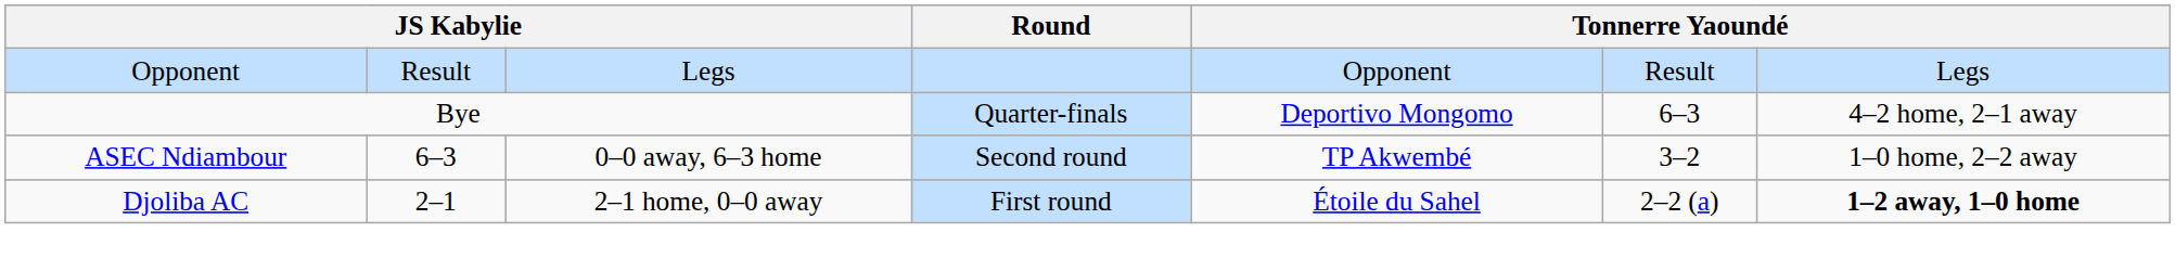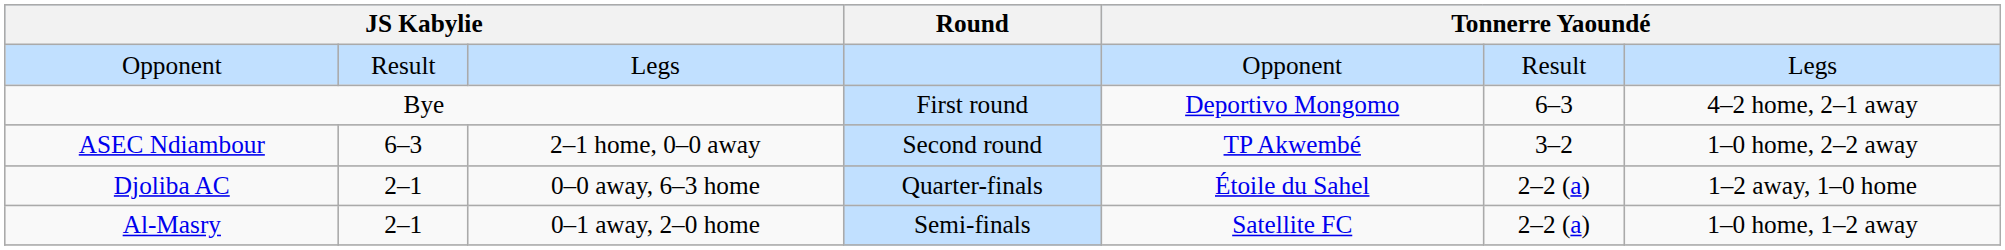Bye | Round: Quarter-finals -> First round
ASEC Ndiambour | column 3: 0–0 away, 6–3 home -> 2–1 home, 0–0 away
Djoliba AC | column 3: 2–1 home, 0–0 away -> 0–0 away, 6–3 home
Djoliba AC | Round: First round -> Quarter-finals
Djoliba AC | column 7: bold -> normal
+ row: Al-Masry | 2–1 | 0–1 away, 2–0 home | Semi-finals | Satellite FC | 2–2 (a) | 1–0 home, 1–2 away
